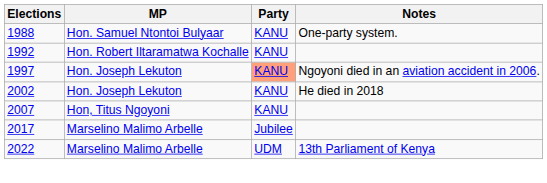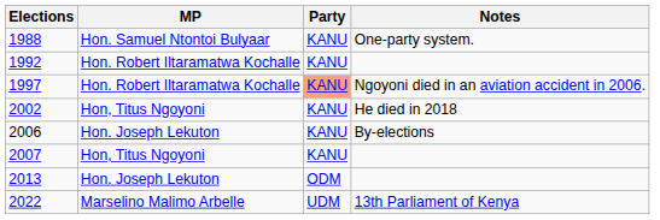1997 | MP: Hon. Joseph Lekuton -> Hon. Robert Iltaramatwa Kochalle
2002 | MP: Hon. Joseph Lekuton -> Hon, Titus Ngoyoni
+ row: 2006 | Hon. Joseph Lekuton | KANU | By-elections
+ row: 2013 | Hon. Joseph Lekuton | ODM
- row: 2017 | Marselino Malimo Arbelle | Jubilee
